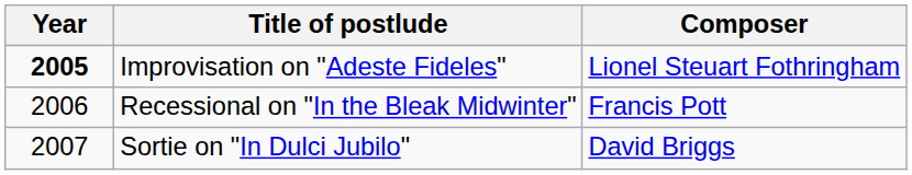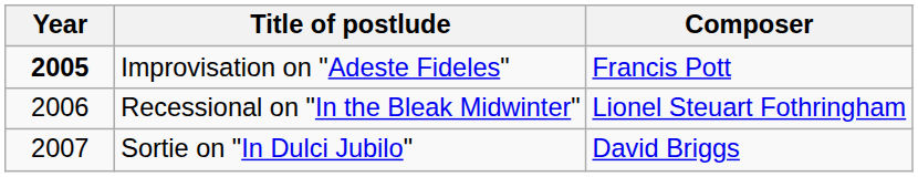Improvisation on "Adeste Fideles" | Composer: Lionel Steuart Fothringham -> Francis Pott
Recessional on "In the Bleak Midwinter" | Composer: Francis Pott -> Lionel Steuart Fothringham
